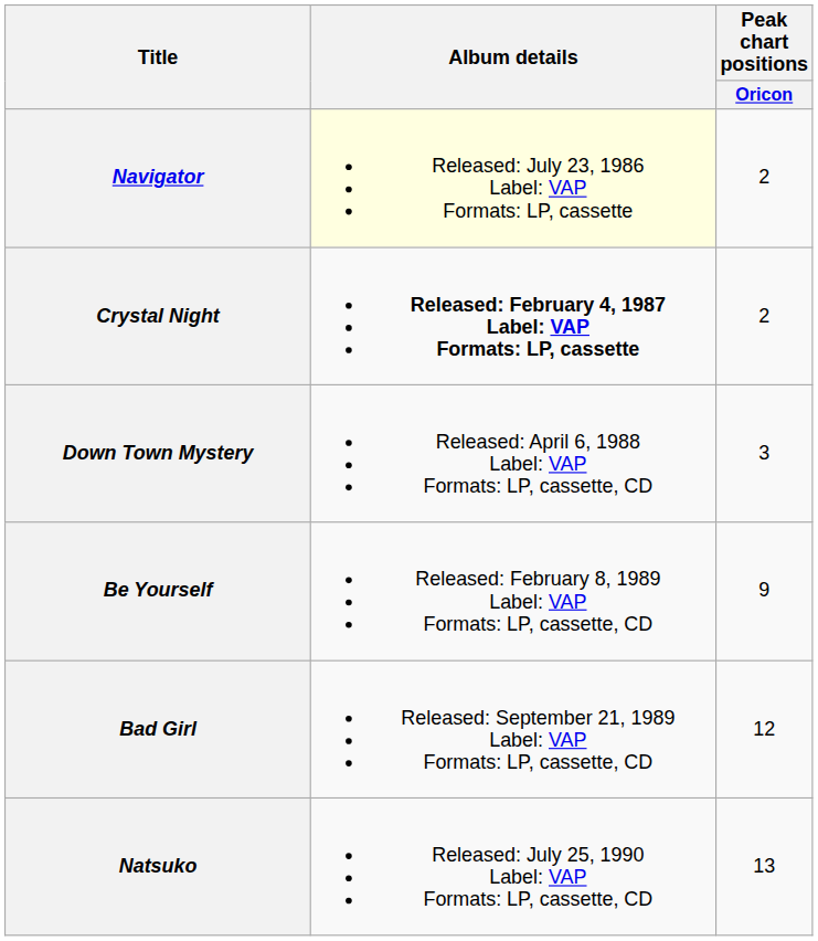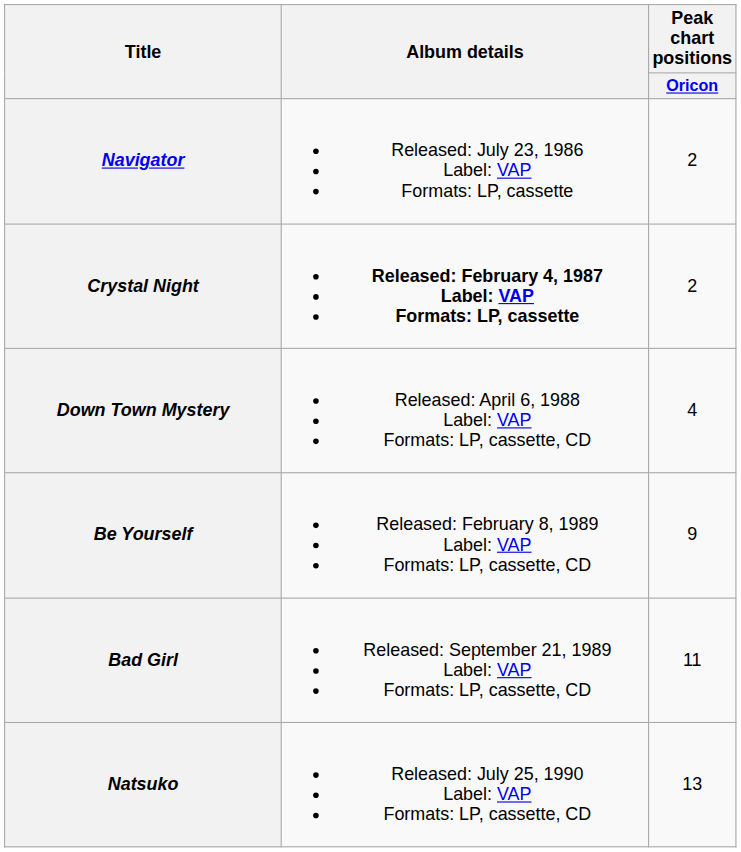Navigator | Album details: lightyellow background -> no background
Down Town Mystery | Peak chart positions / Oricon: 3 -> 4
Bad Girl | Peak chart positions / Oricon: 12 -> 11
